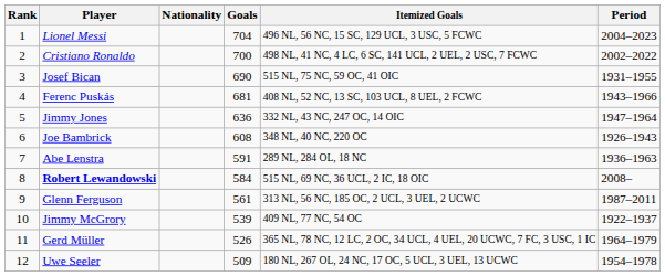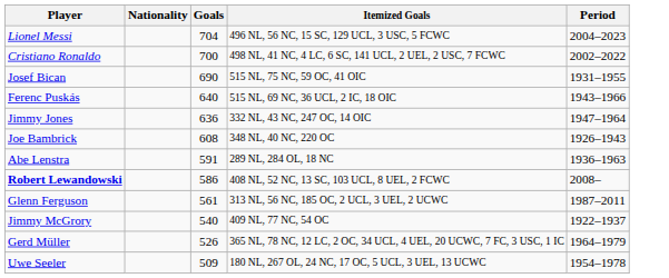- column: Rank | 1 | 2 | 3 | 4 | 5 | 6 | 7 | 8 | 9 | 10 | 11 | 12
Ferenc Puskás | Goals: 681 -> 640
Ferenc Puskás | Itemized Goals: 408 NL, 52 NC, 13 SC, 103 UCL, 8 UEL, 2 FCWC -> 515 NL, 69 NC, 36 UCL, 2 IC, 18 OIC
Robert Lewandowski | Goals: 584 -> 586
Robert Lewandowski | Itemized Goals: 515 NL, 69 NC, 36 UCL, 2 IC, 18 OIC -> 408 NL, 52 NC, 13 SC, 103 UCL, 8 UEL, 2 FCWC
Jimmy McGrory | Goals: 539 -> 540
